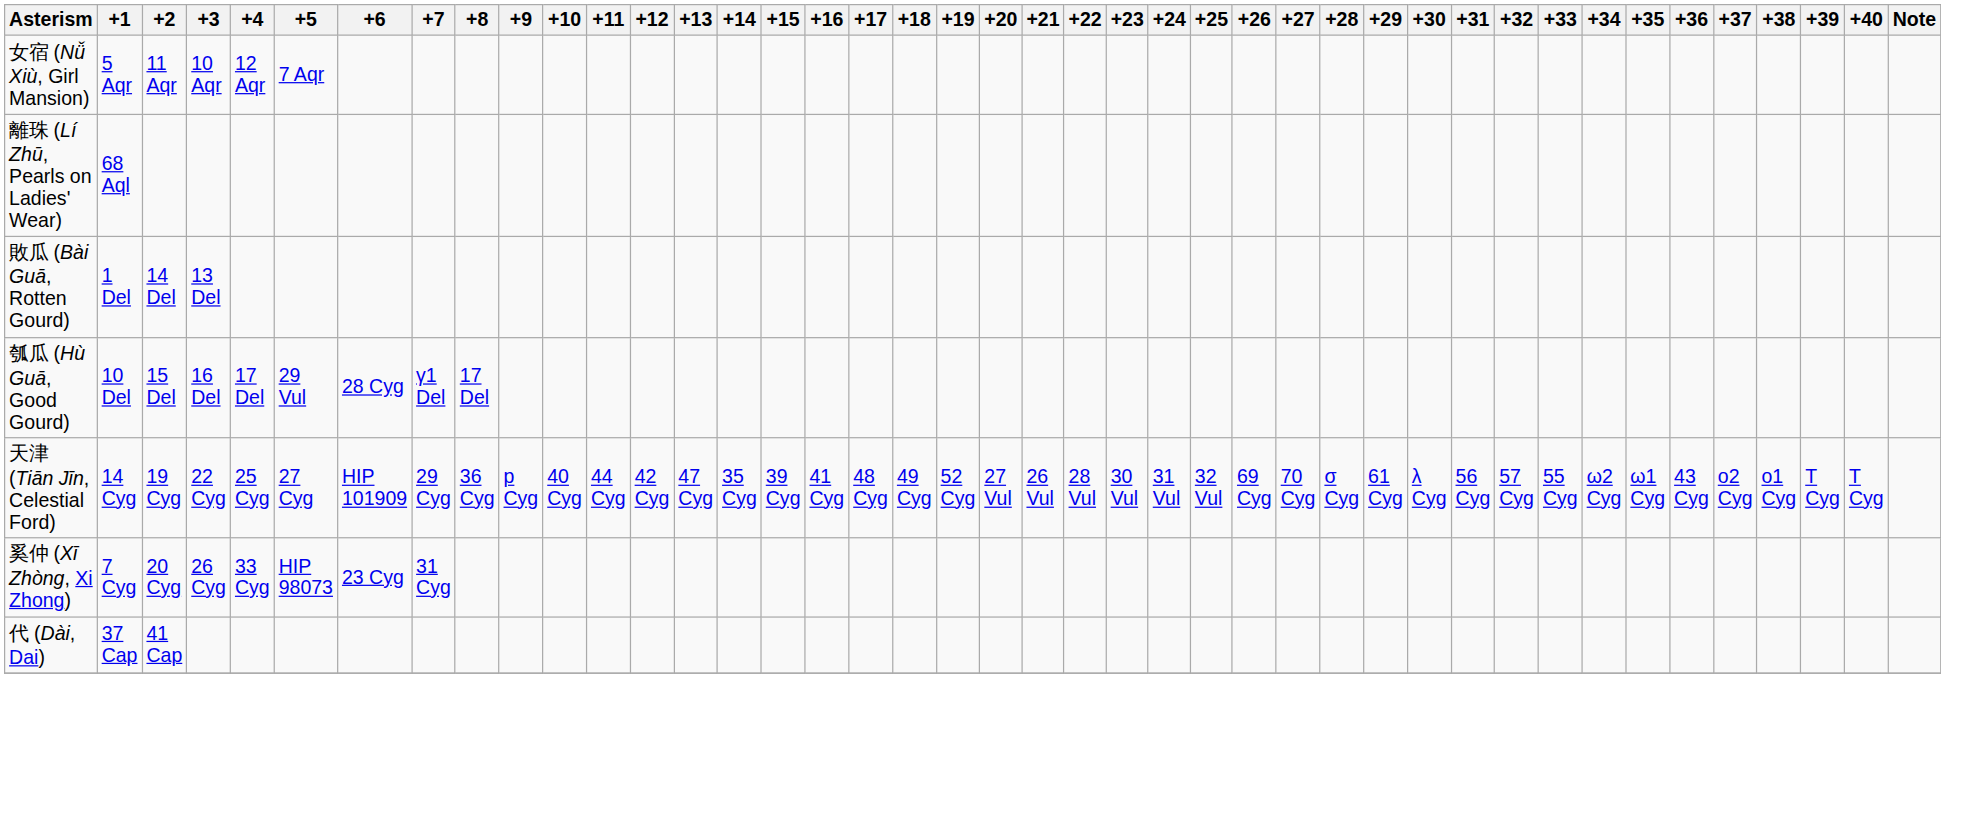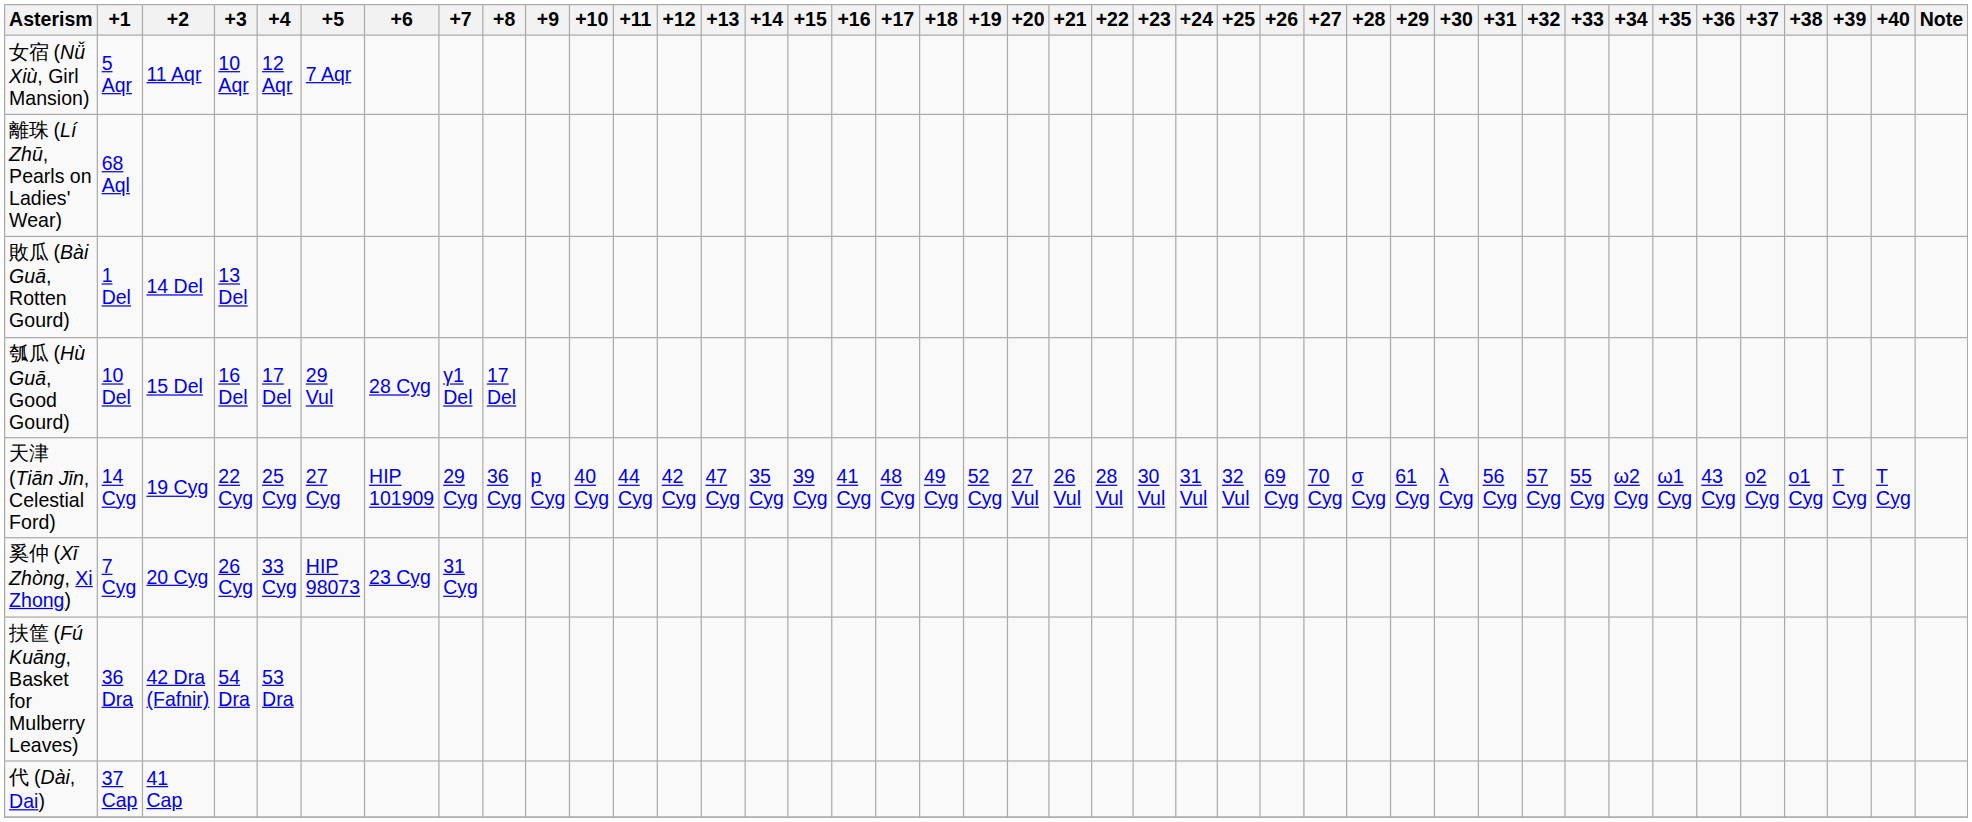+ row: 扶筐 (Fú Kuāng, Basket for Mulberry Leaves) | 36 Dra | 42 Dra (Fafnir) | 54 Dra | 53 Dra
